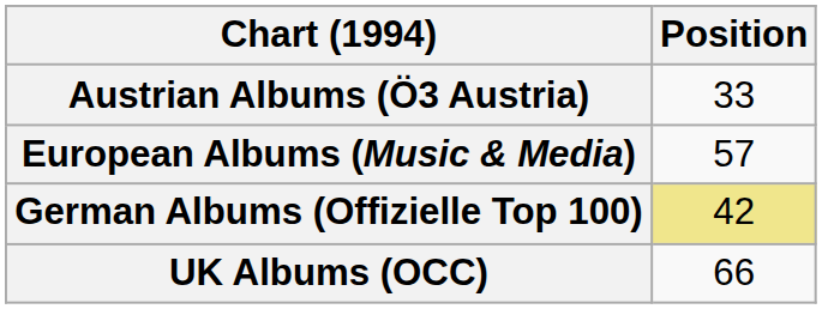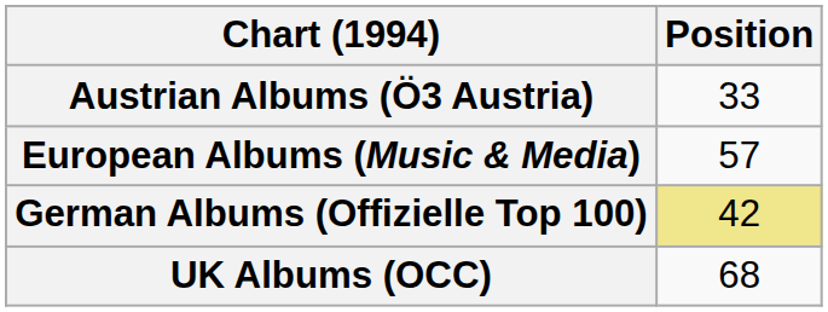UK Albums (OCC) | Position: 66 -> 68
